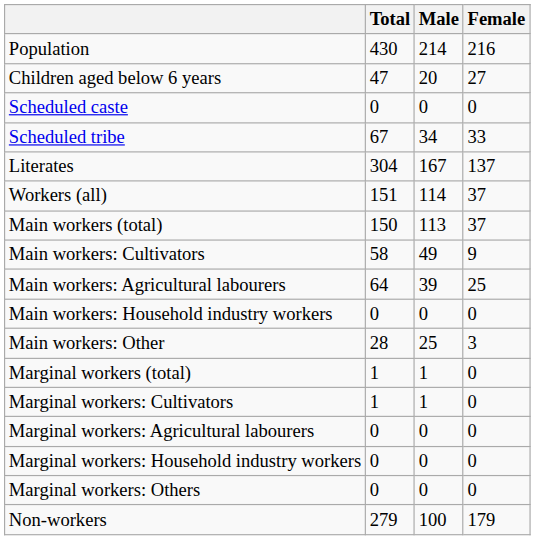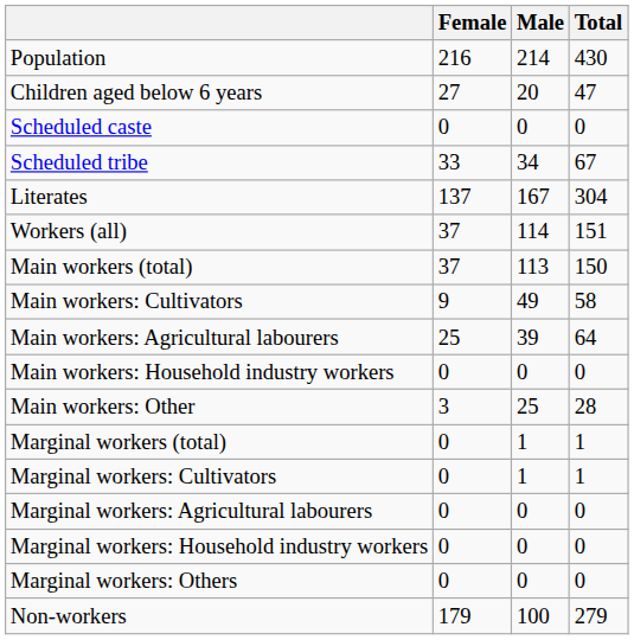columns swapped: Total <-> Female
